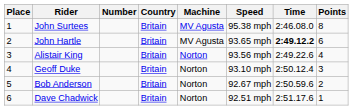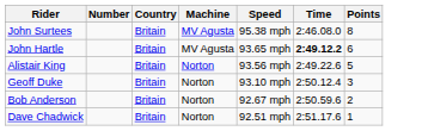- column: Place | 1 | 2 | 3 | 4 | 5 | 6
Alistair King | Points: 4 -> 5
